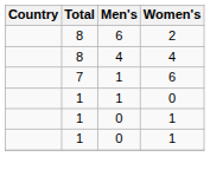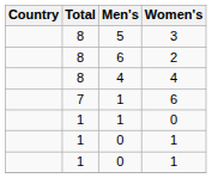+ row: 8 | 5 | 3
